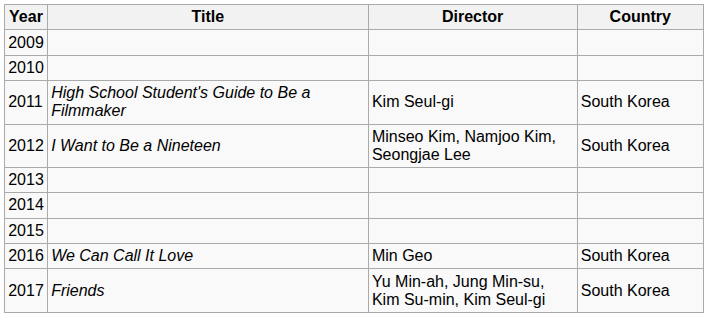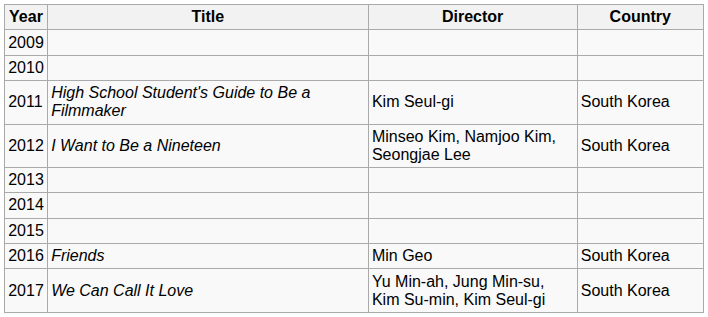2016 | Title: We Can Call It Love -> Friends
2017 | Title: Friends -> We Can Call It Love
